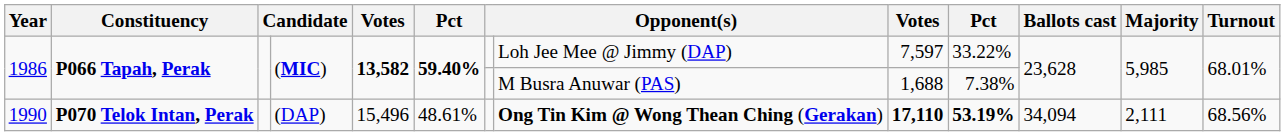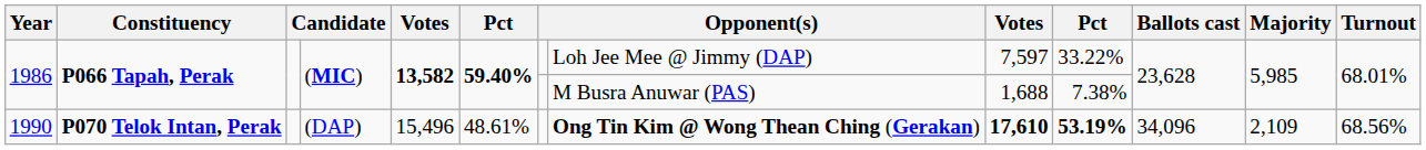1990 | column 9: 17,110 -> 17,610
1990 | Ballots cast: 34,094 -> 34,096
1990 | Majority: 2,111 -> 2,109
